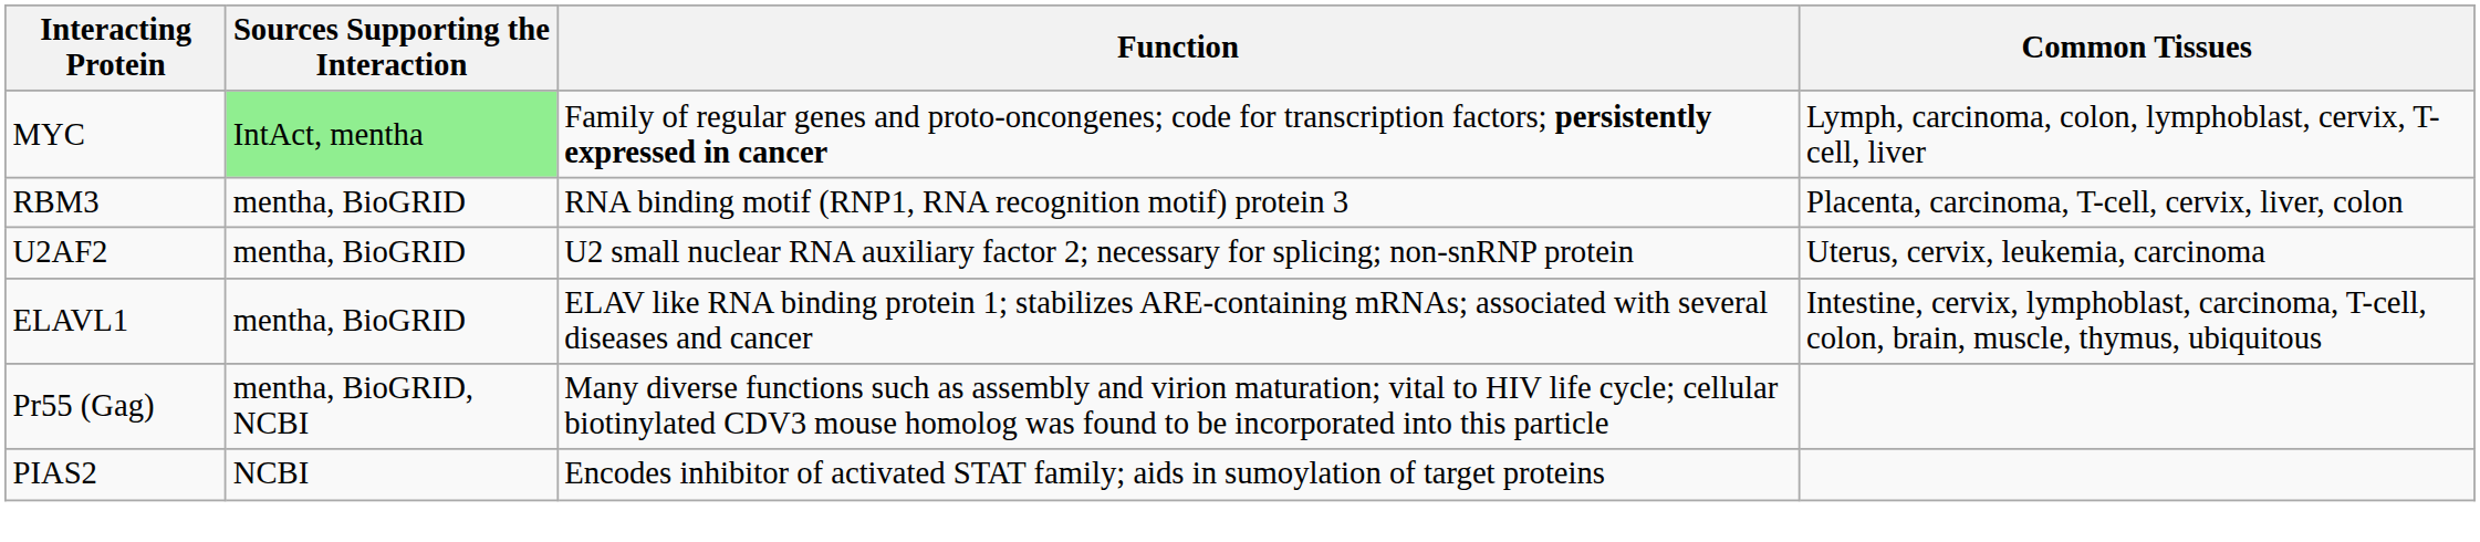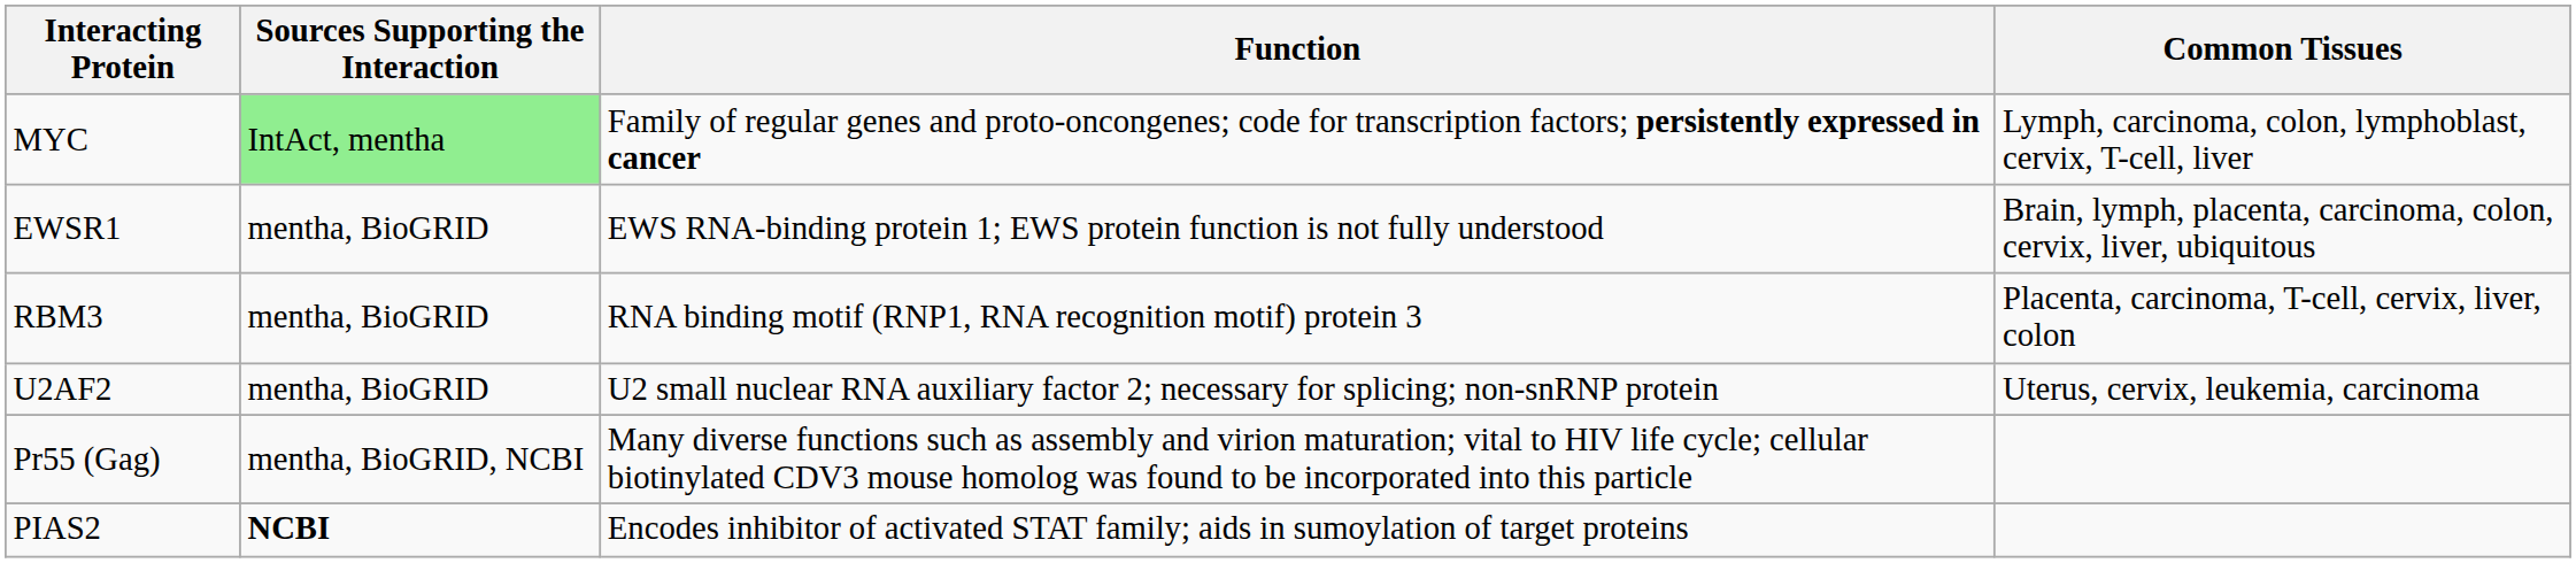+ row: EWSR1 | mentha, BioGRID | EWS RNA-binding protein 1; EWS protein function is not fully understood | Brain, lymph, placenta, carcinoma, colon, cervix, liver, ubiquitous
- row: ELAVL1 | mentha, BioGRID | ELAV like RNA binding protein 1; stabilizes ARE-containing mRNAs; associated with several diseases and cancer | Intestine, cervix, lymphoblast, carcinoma, T-cell, colon, brain, muscle, thymus, ubiquitous
PIAS2 | Sources Supporting the Interaction: normal -> bold
